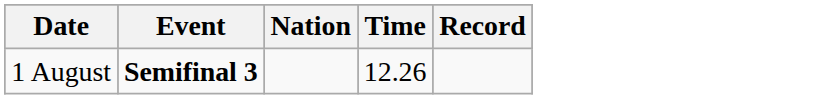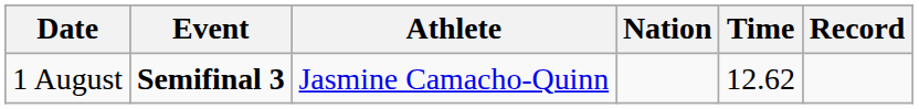+ column: Athlete | Jasmine Camacho-Quinn
1 August | Time: 12.26 -> 12.62
